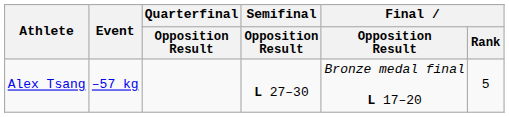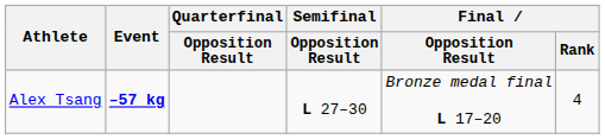Alex Tsang | Event: normal -> bold
Alex Tsang | Final / Rank: 5 -> 4
